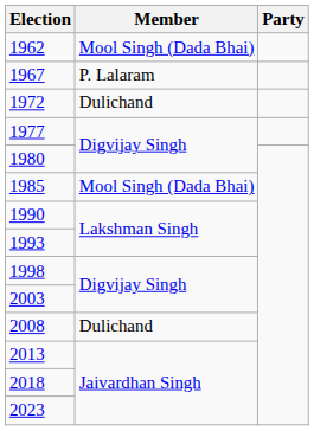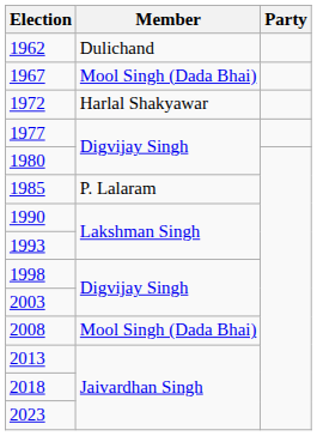1962 | Member: Mool Singh (Dada Bhai) -> Dulichand
1967 | Member: P. Lalaram -> Mool Singh (Dada Bhai)
1972 | Member: Dulichand -> Harlal Shakyawar
1985 | Member: Mool Singh (Dada Bhai) -> P. Lalaram
2008 | Member: Dulichand -> Mool Singh (Dada Bhai)
